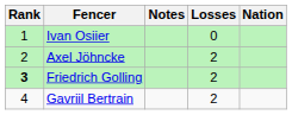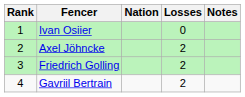columns swapped: Nation <-> Notes
Friedrich Golling | Rank: bold -> normal
